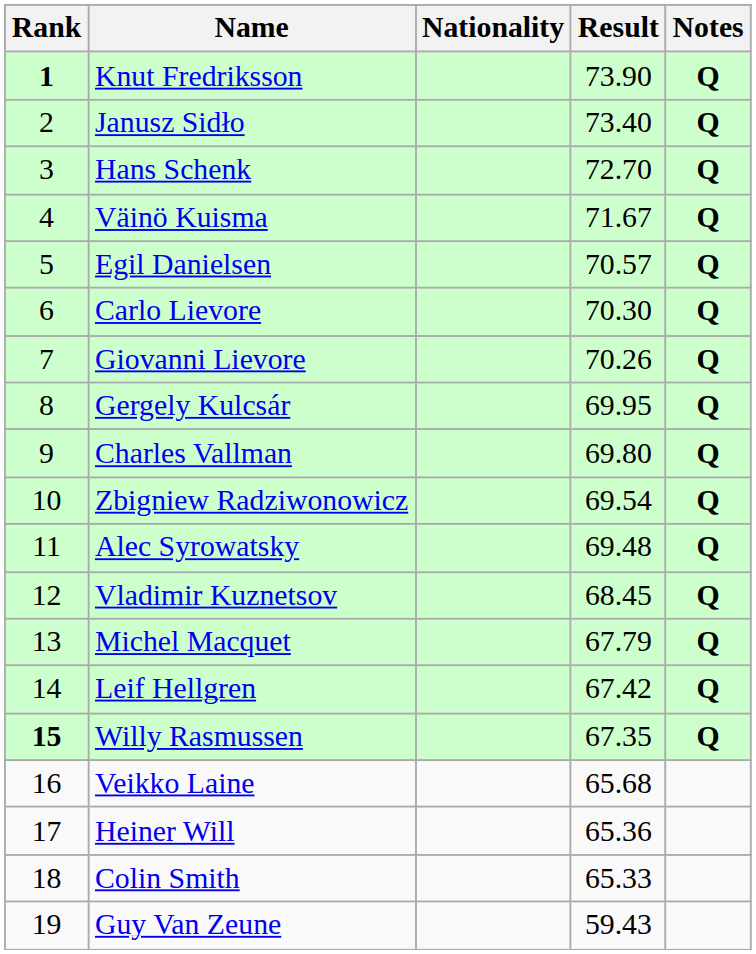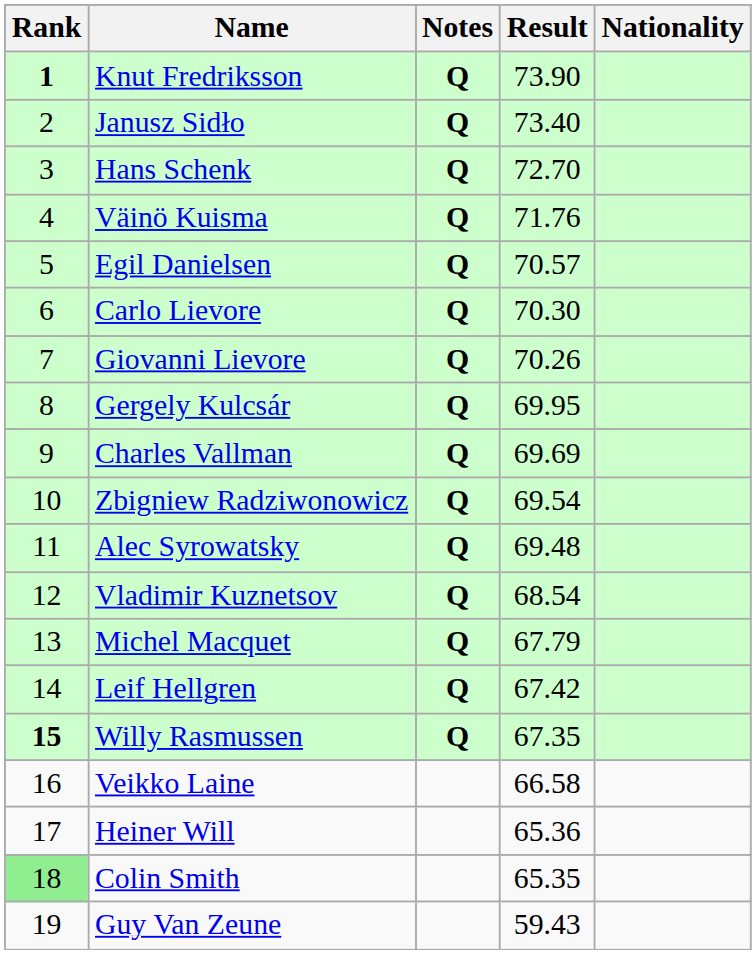columns swapped: Nationality <-> Notes
Väinö Kuisma | Result: 71.67 -> 71.76
Charles Vallman | Result: 69.80 -> 69.69
Vladimir Kuznetsov | Result: 68.45 -> 68.54
Veikko Laine | Result: 65.68 -> 66.58
Colin Smith | Rank: no background -> lightgreen background
Colin Smith | Result: 65.33 -> 65.35
